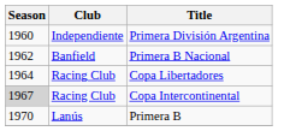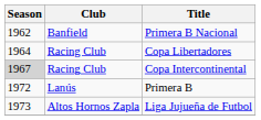- row: 1960 | Independiente | Primera División Argentina
Primera B | Season: 1970 -> 1972
+ row: 1973 | Altos Hornos Zapla | Liga Jujueña de Futbol
